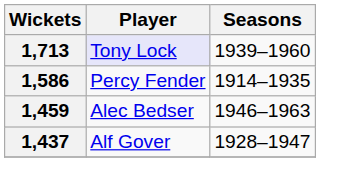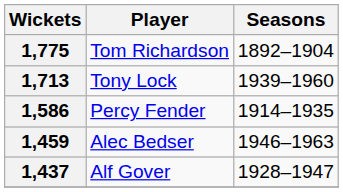+ row: 1,775 | Tom Richardson | 1892–1904
1,713 | Player: lavender background -> no background
